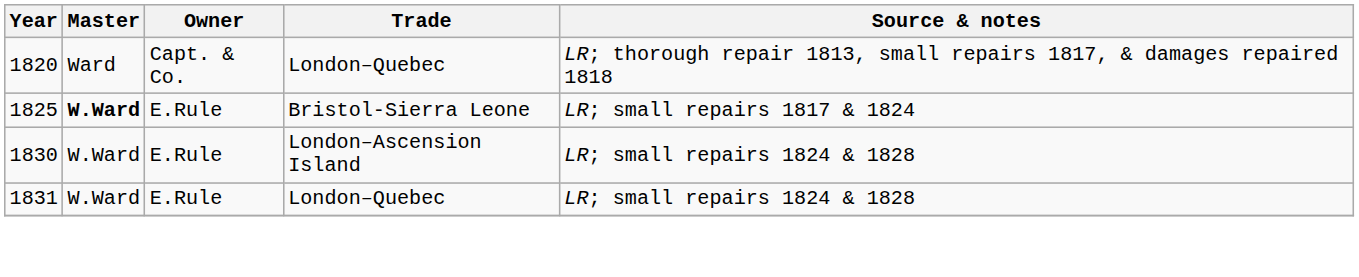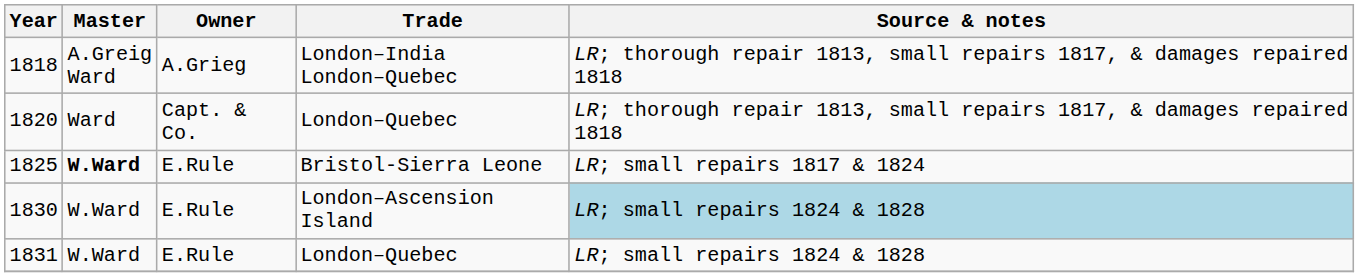+ row: 1818 | A.Greig Ward | A.Grieg | London–India London–Quebec | LR; thorough repair 1813, small repairs 1817, & damages repaired 1818
1830 | Source & notes: no background -> lightblue background
